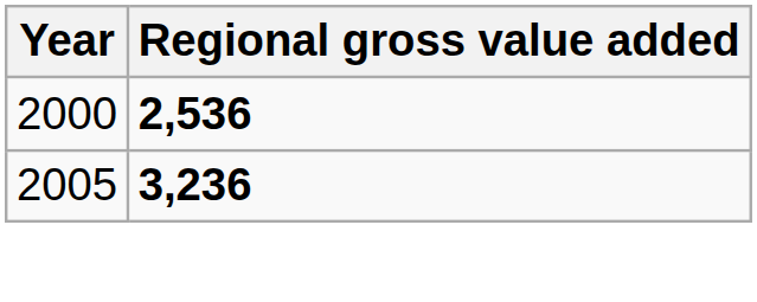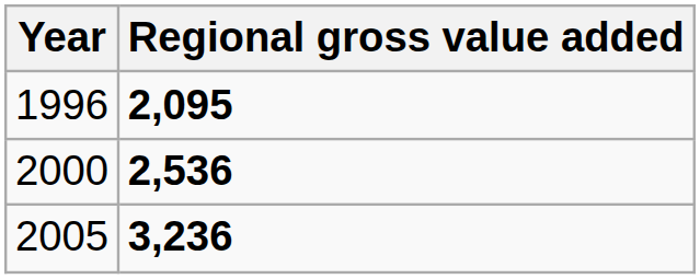+ row: 1996 | 2,095
